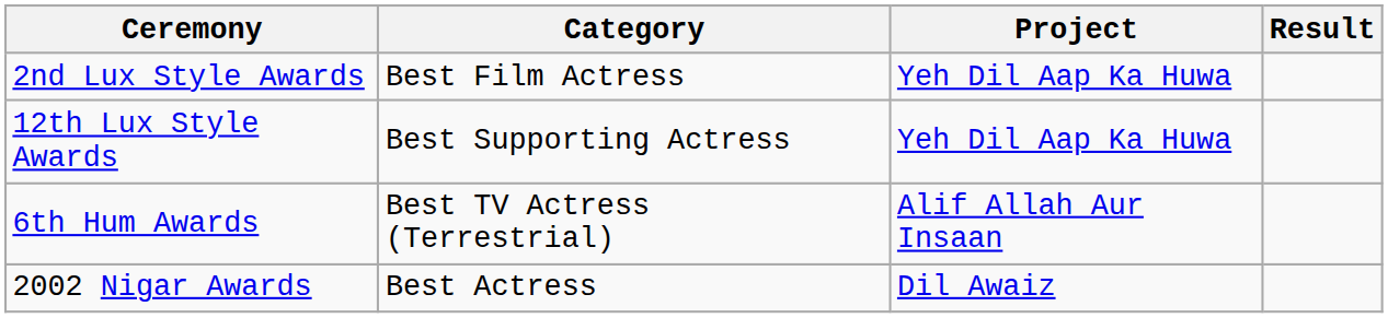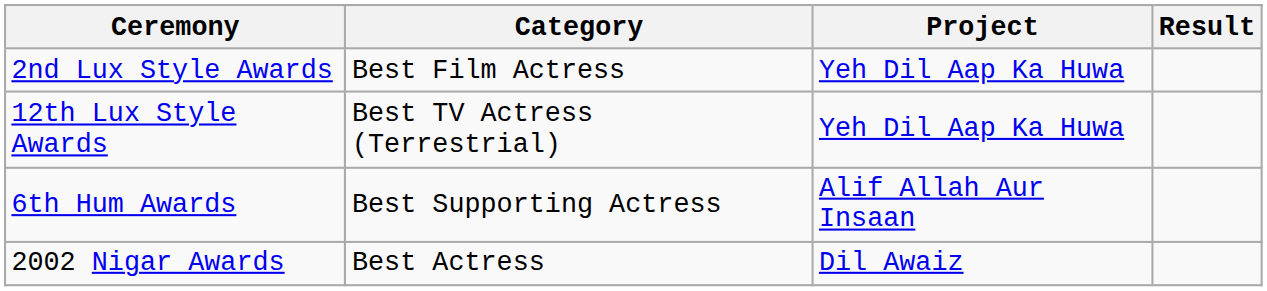12th Lux Style Awards | Category: Best Supporting Actress -> Best TV Actress (Terrestrial)
6th Hum Awards | Category: Best TV Actress (Terrestrial) -> Best Supporting Actress
